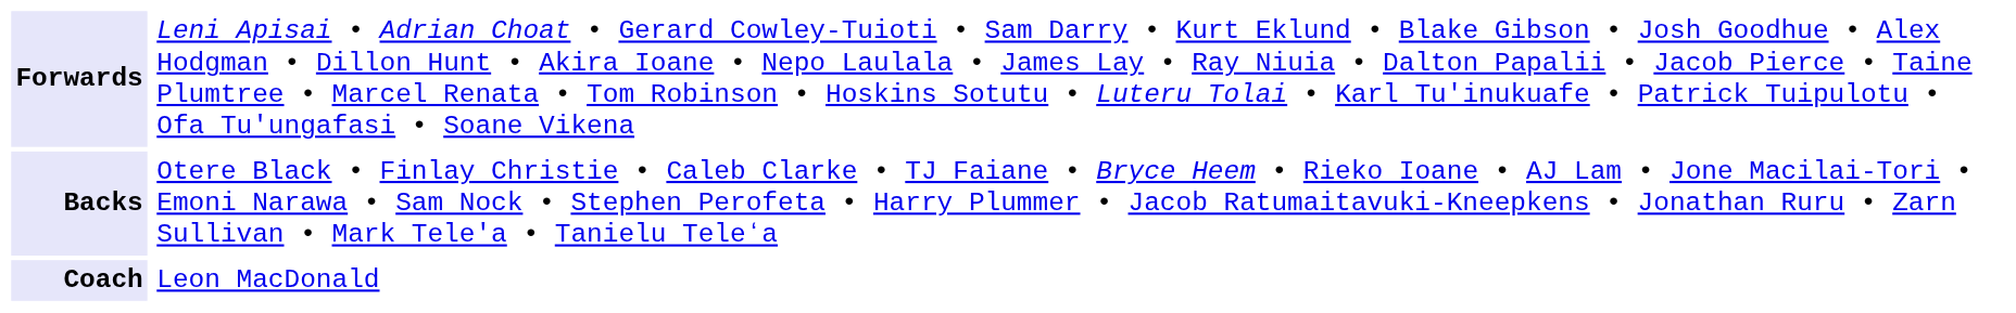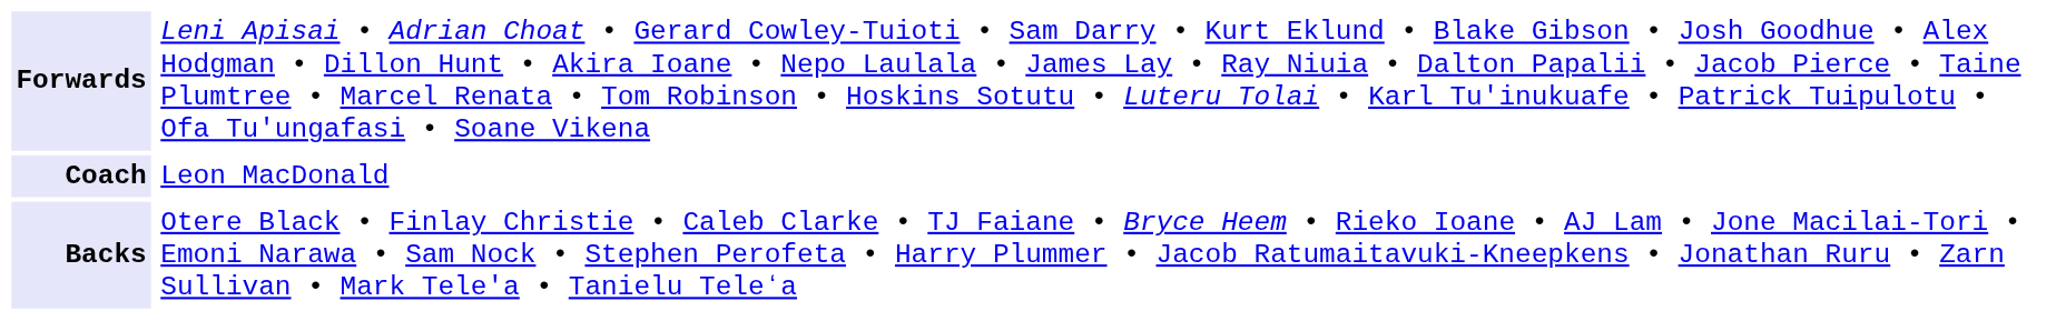rows swapped: Backs <-> Coach
